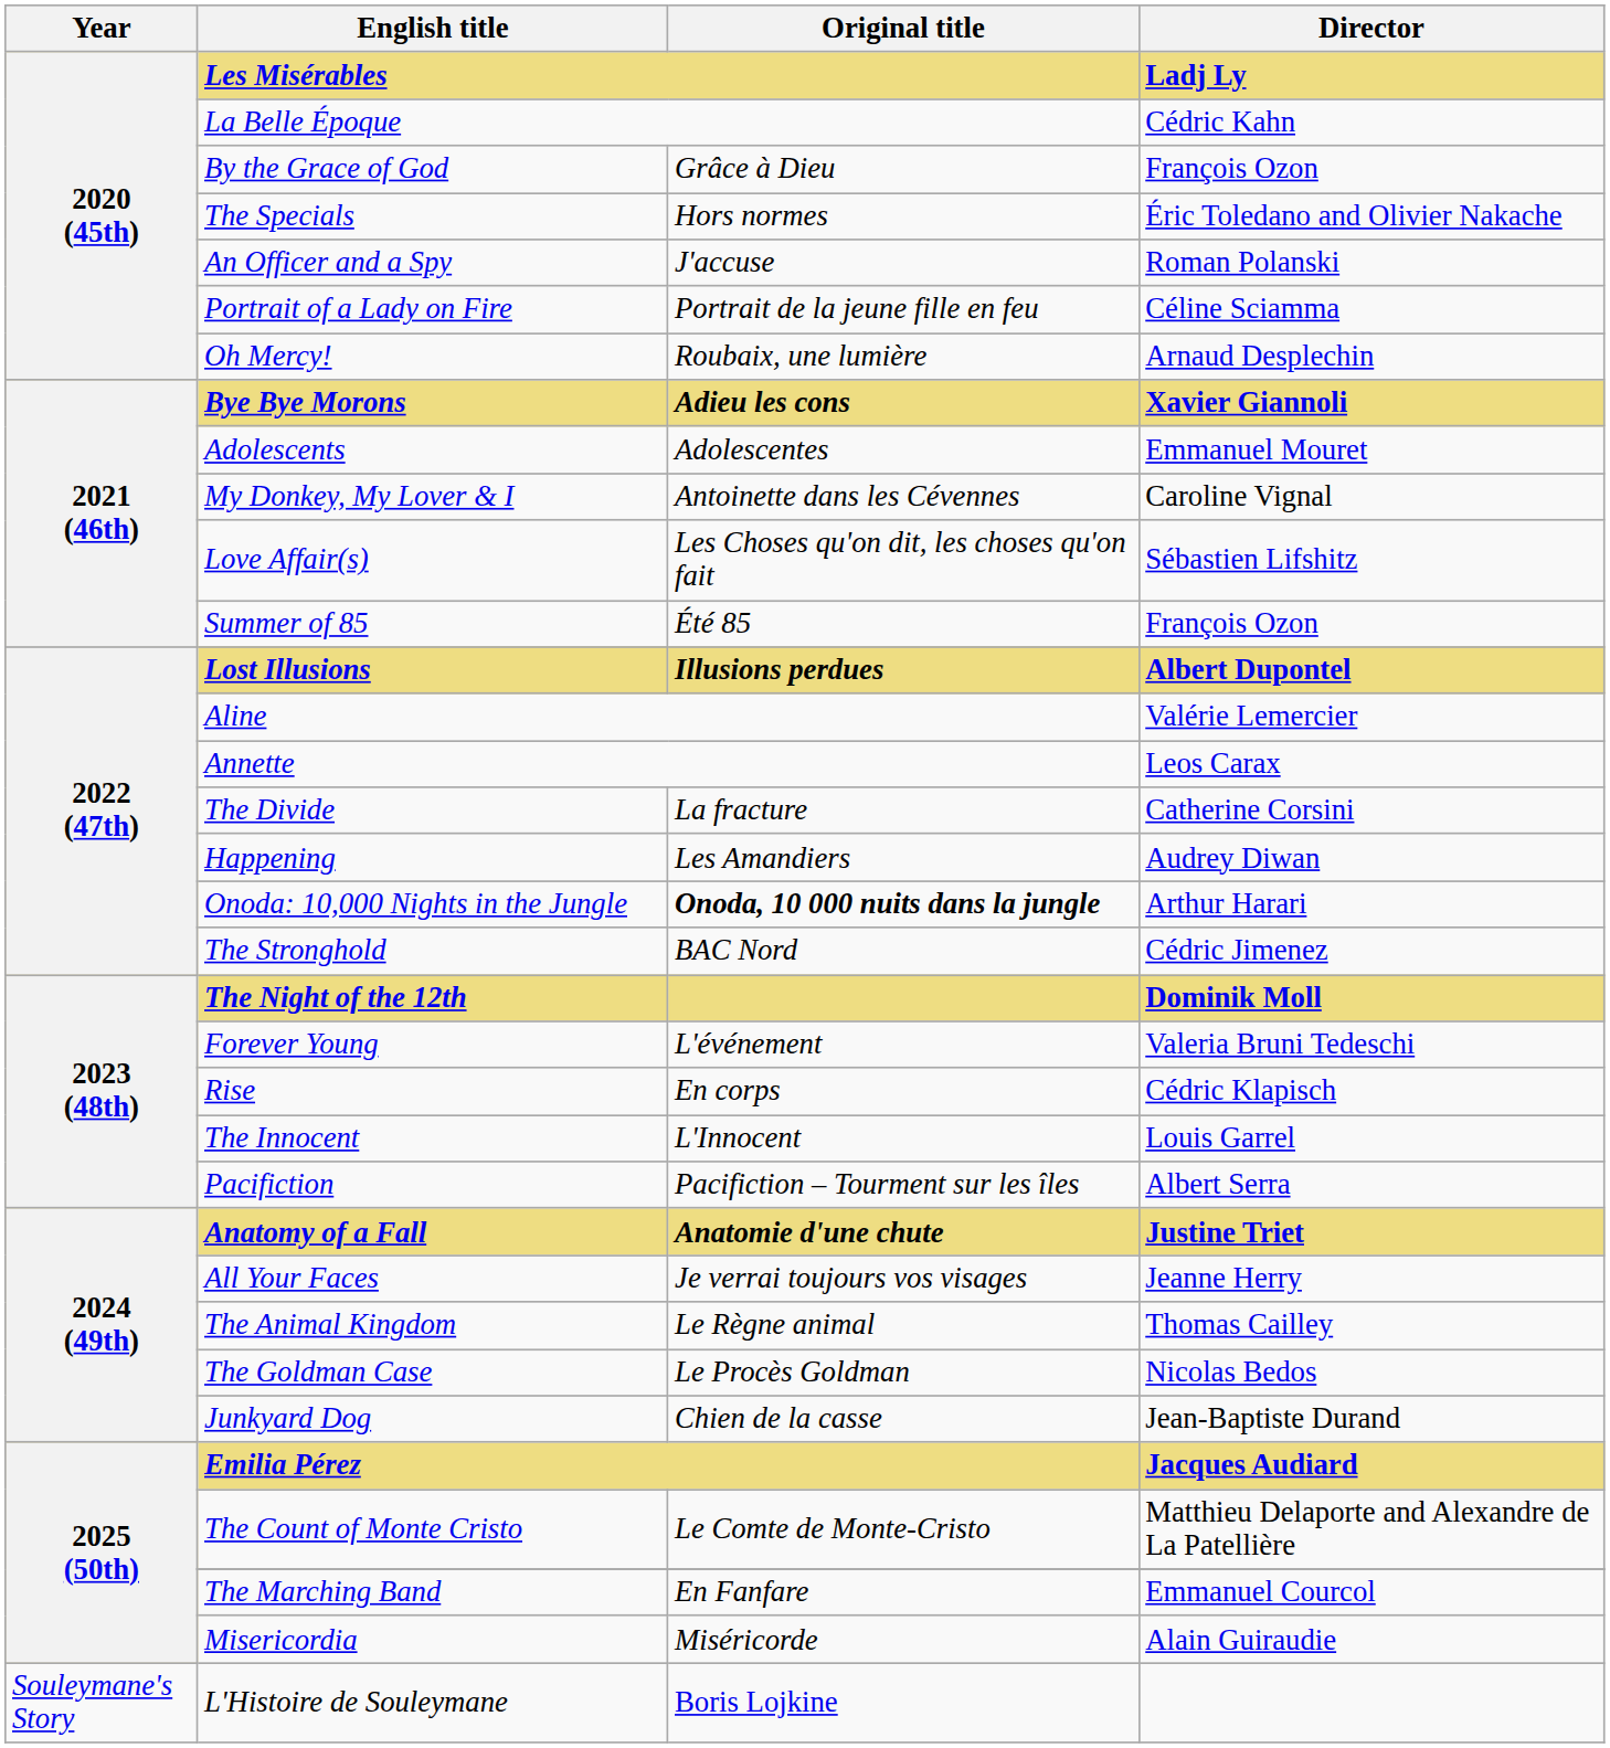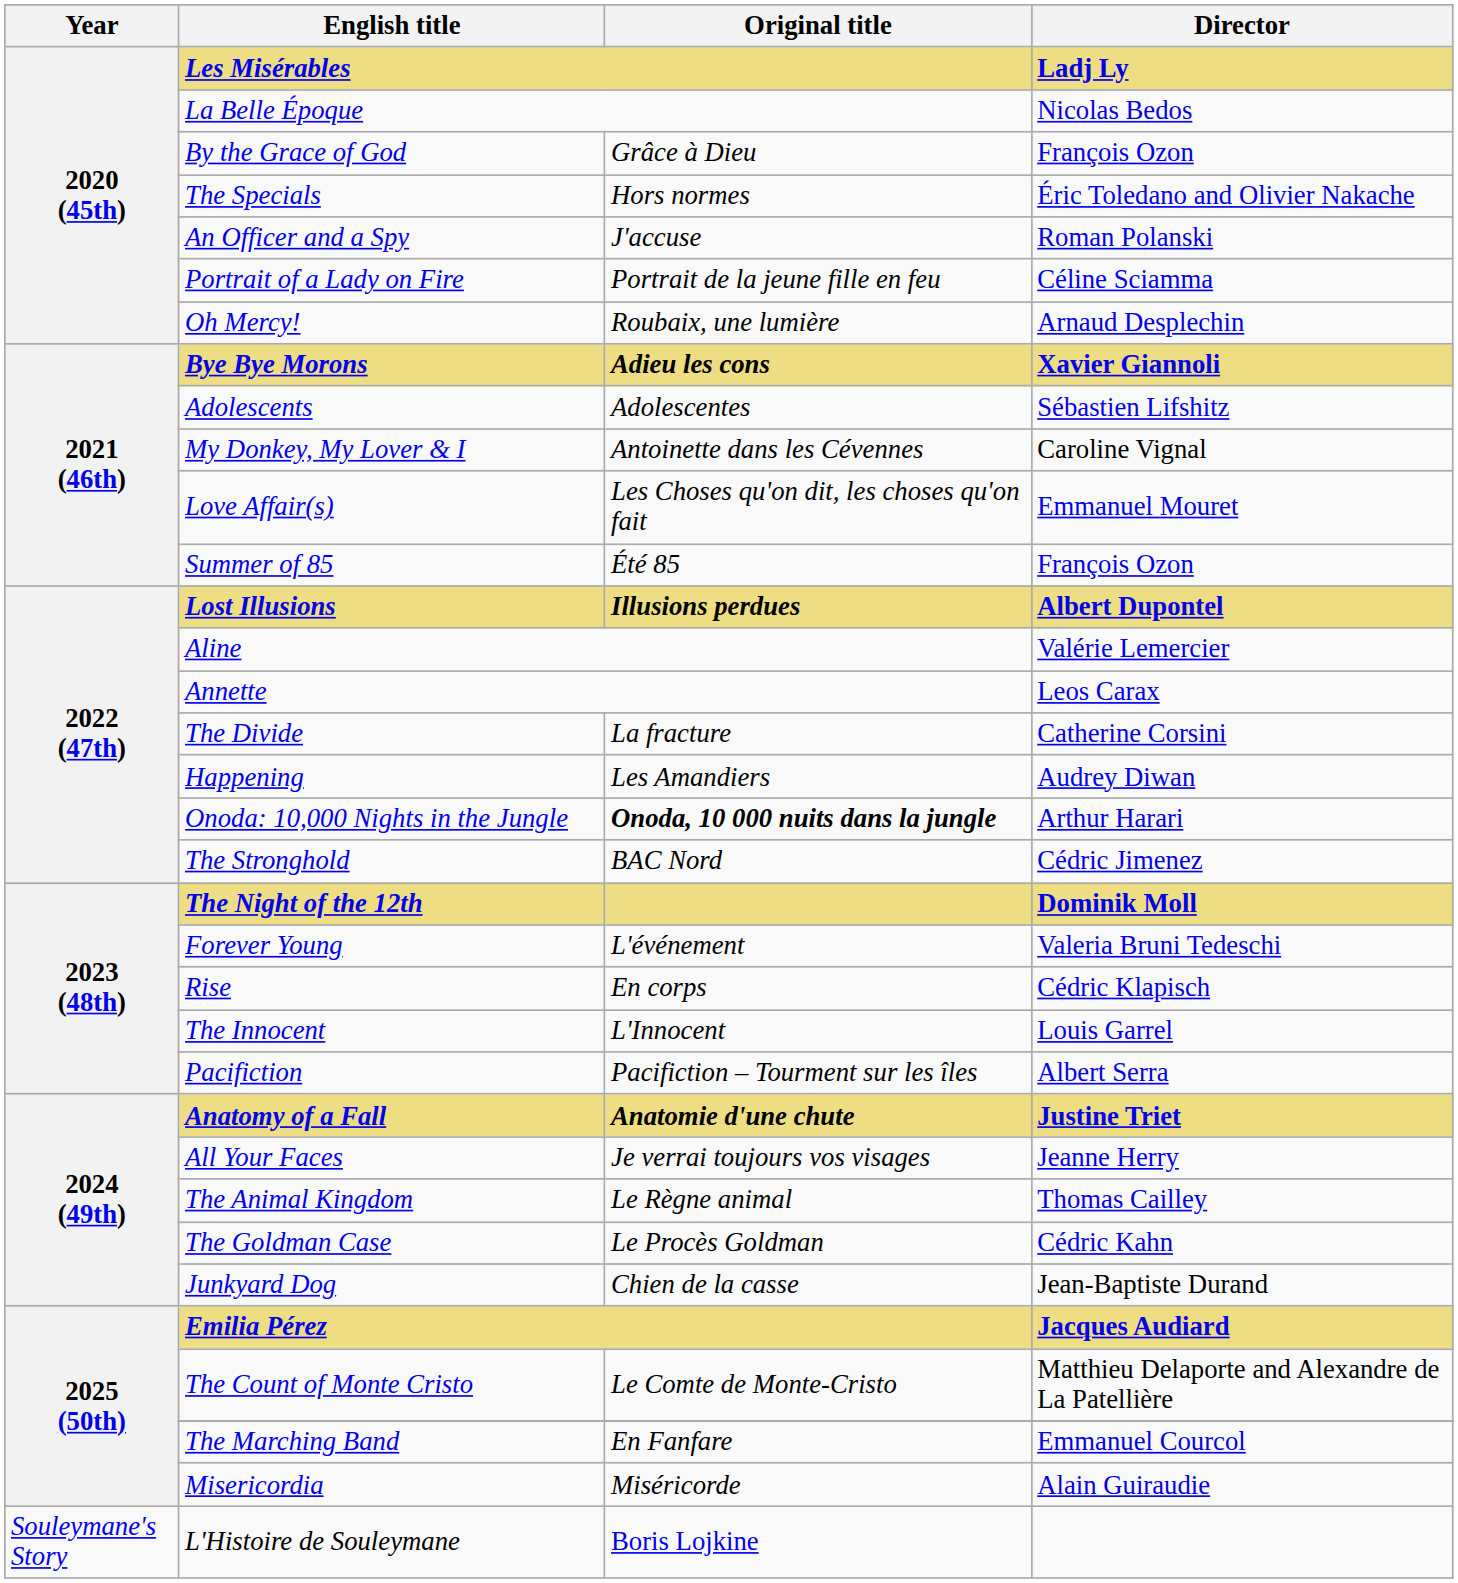La Belle Époque | Director: Cédric Kahn -> Nicolas Bedos
Adolescents | Director: Emmanuel Mouret -> Sébastien Lifshitz
Love Affair(s) | Director: Sébastien Lifshitz -> Emmanuel Mouret
The Goldman Case | Director: Nicolas Bedos -> Cédric Kahn
